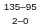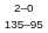rows swapped: 135–95 <-> 2–0
